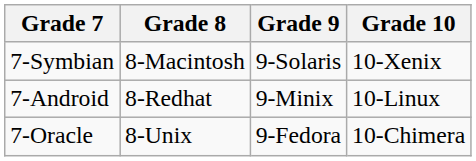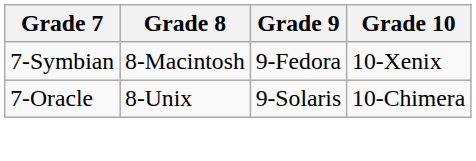7-Symbian | Grade 9: 9-Solaris -> 9-Fedora
- row: 7-Android | 8-Redhat | 9-Minix | 10-Linux
7-Oracle | Grade 9: 9-Fedora -> 9-Solaris
